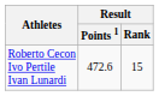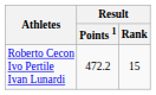Roberto Cecon Ivo Pertile Ivan Lunardi | Result / Points 1: 472.6 -> 472.2
